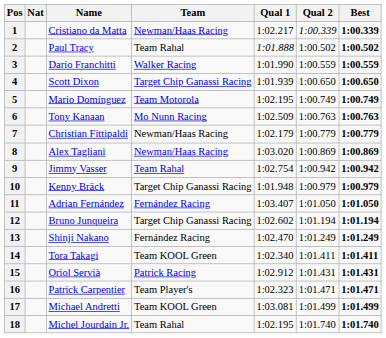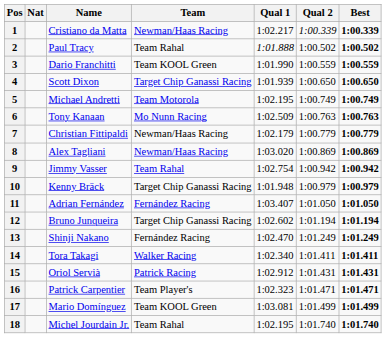3 | Team: Walker Racing -> Team KOOL Green
5 | Name: Mario Domínguez -> Michael Andretti
14 | Team: Team KOOL Green -> Walker Racing
17 | Name: Michael Andretti -> Mario Domínguez
